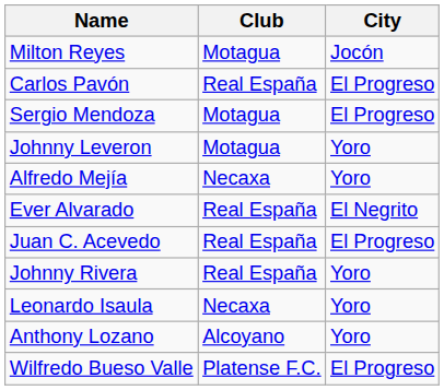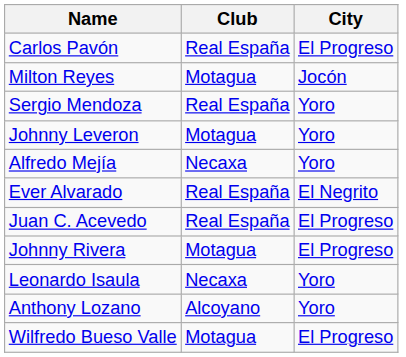rows swapped: Carlos Pavón <-> Milton Reyes
Sergio Mendoza | Club: Motagua -> Real España
Sergio Mendoza | City: El Progreso -> Yoro
Johnny Rivera | Club: Real España -> Motagua
Johnny Rivera | City: Yoro -> El Progreso
Wilfredo Bueso Valle | Club: Platense F.C. -> Motagua
